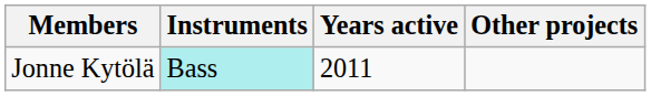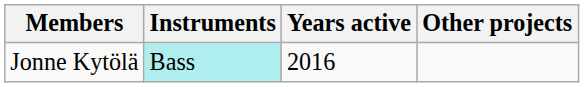Jonne Kytölä | Years active: 2011 -> 2016
